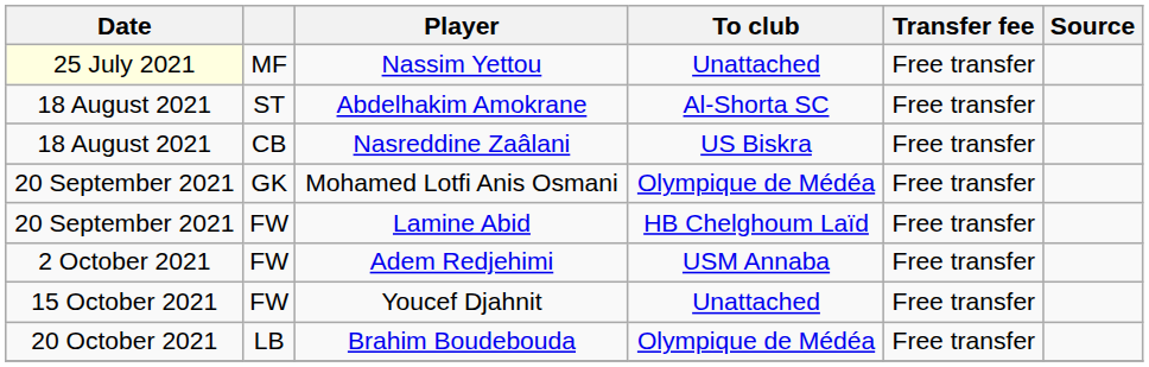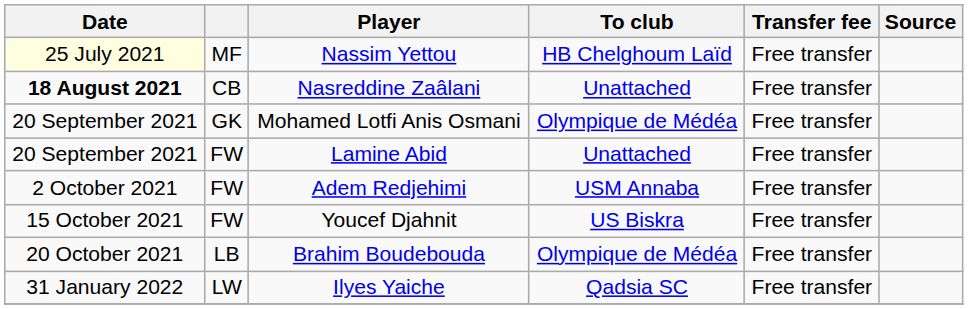Nassim Yettou | To club: Unattached -> HB Chelghoum Laïd
- row: 18 August 2021 | ST | Abdelhakim Amokrane | Al-Shorta SC | Free transfer
Nasreddine Zaâlani | Date: normal -> bold
Nasreddine Zaâlani | To club: US Biskra -> Unattached
Lamine Abid | To club: HB Chelghoum Laïd -> Unattached
Youcef Djahnit | To club: Unattached -> US Biskra
+ row: 31 January 2022 | LW | Ilyes Yaiche | Qadsia SC | Free transfer
